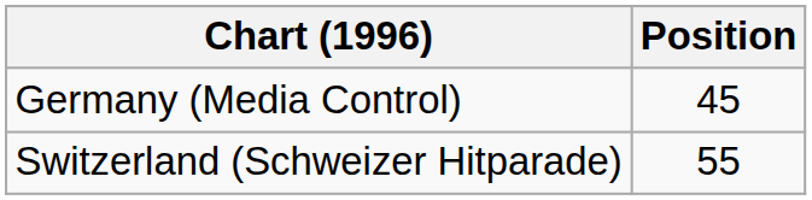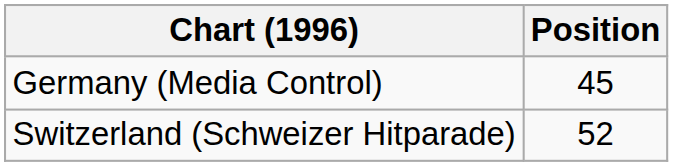Switzerland (Schweizer Hitparade) | Position: 55 -> 52
